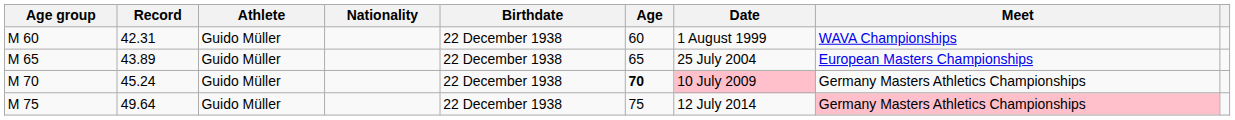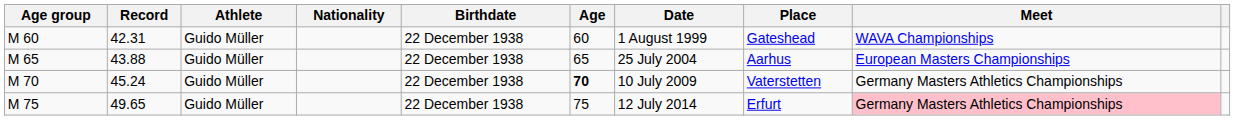+ column: Place | Gateshead | Aarhus | Vaterstetten | Erfurt
M 65 | Record: 43.89 -> 43.88
M 70 | Date: pink background -> no background
M 75 | Record: 49.64 -> 49.65
